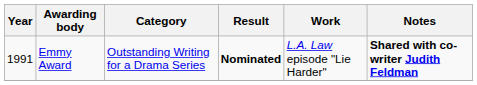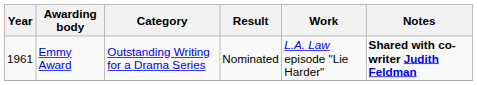Emmy Award | Year: 1991 -> 1961
Emmy Award | Result: bold -> normal
